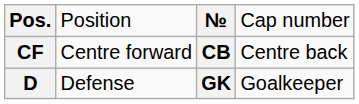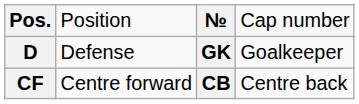rows swapped: CF <-> D
